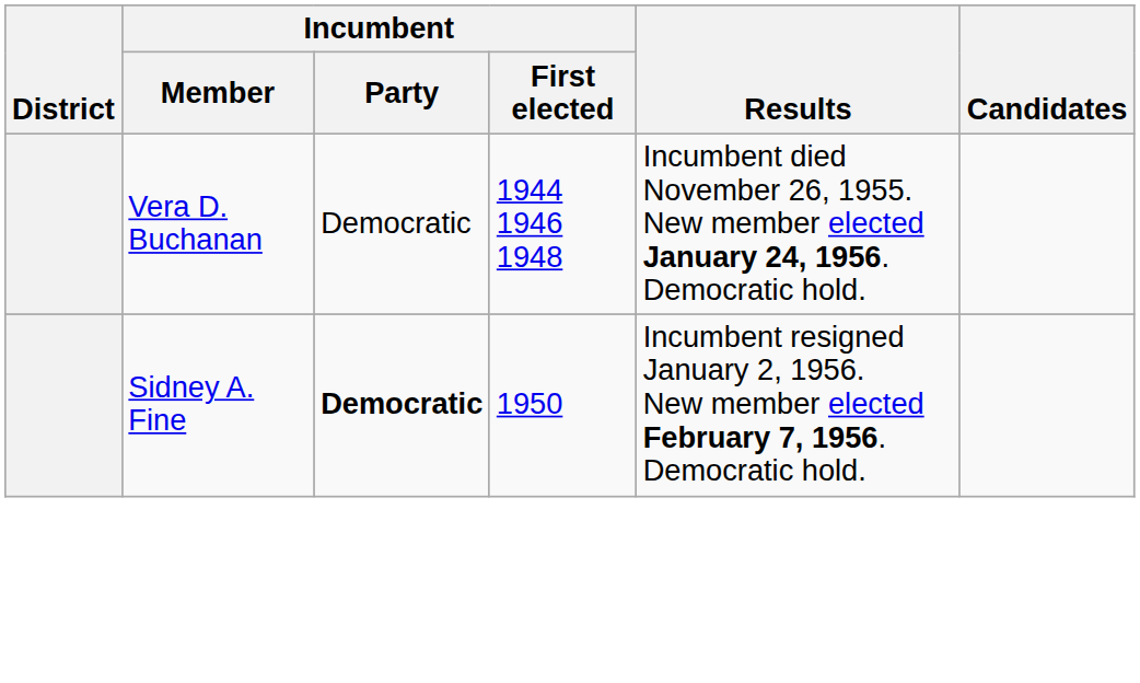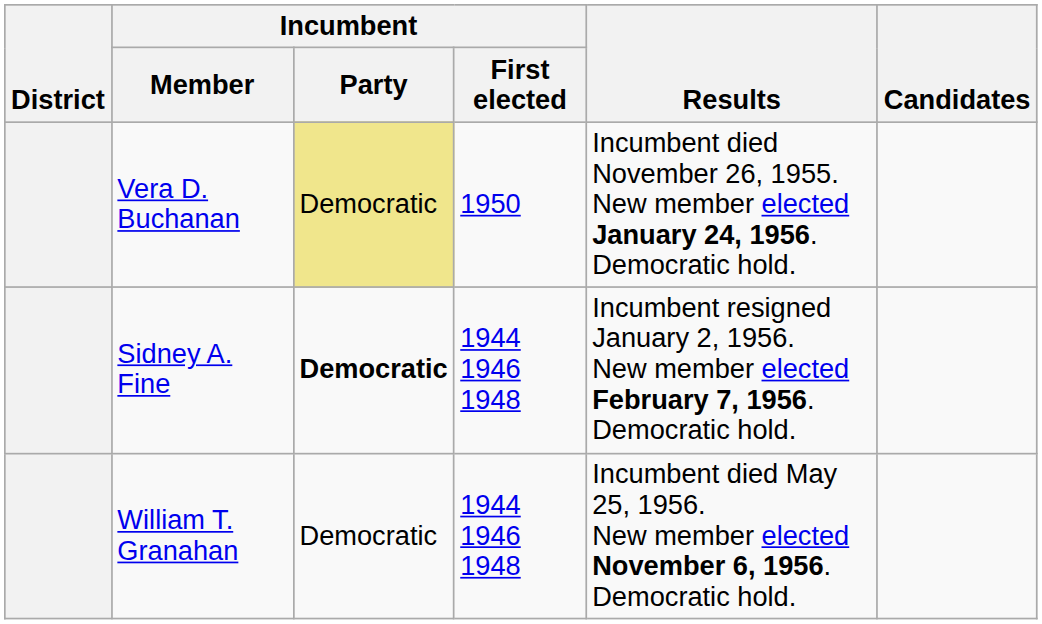Vera D. Buchanan | Incumbent / Party: no background -> khaki background
Vera D. Buchanan | Incumbent / First elected: 1944 1946 1948 -> 1950
Sidney A. Fine | Incumbent / First elected: 1950 -> 1944 1946 1948
+ row: William T. Granahan | Democratic | 1944 1946 1948 | Incumbent died May 25, 1956. New member elected November 6, 1956. Democratic hold.
